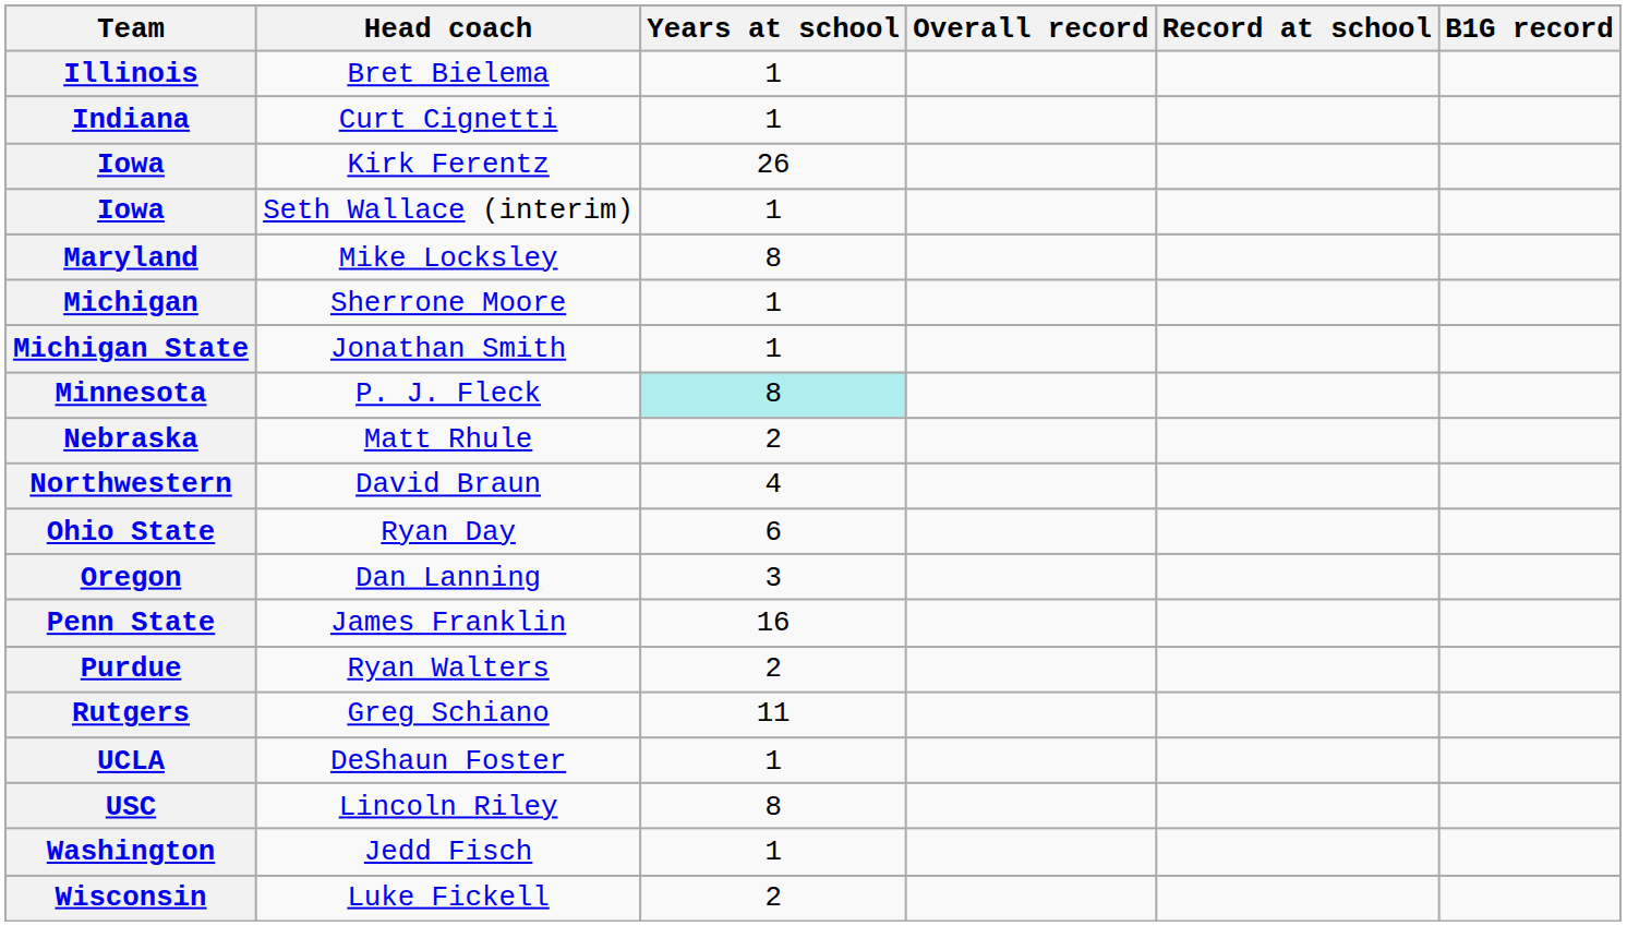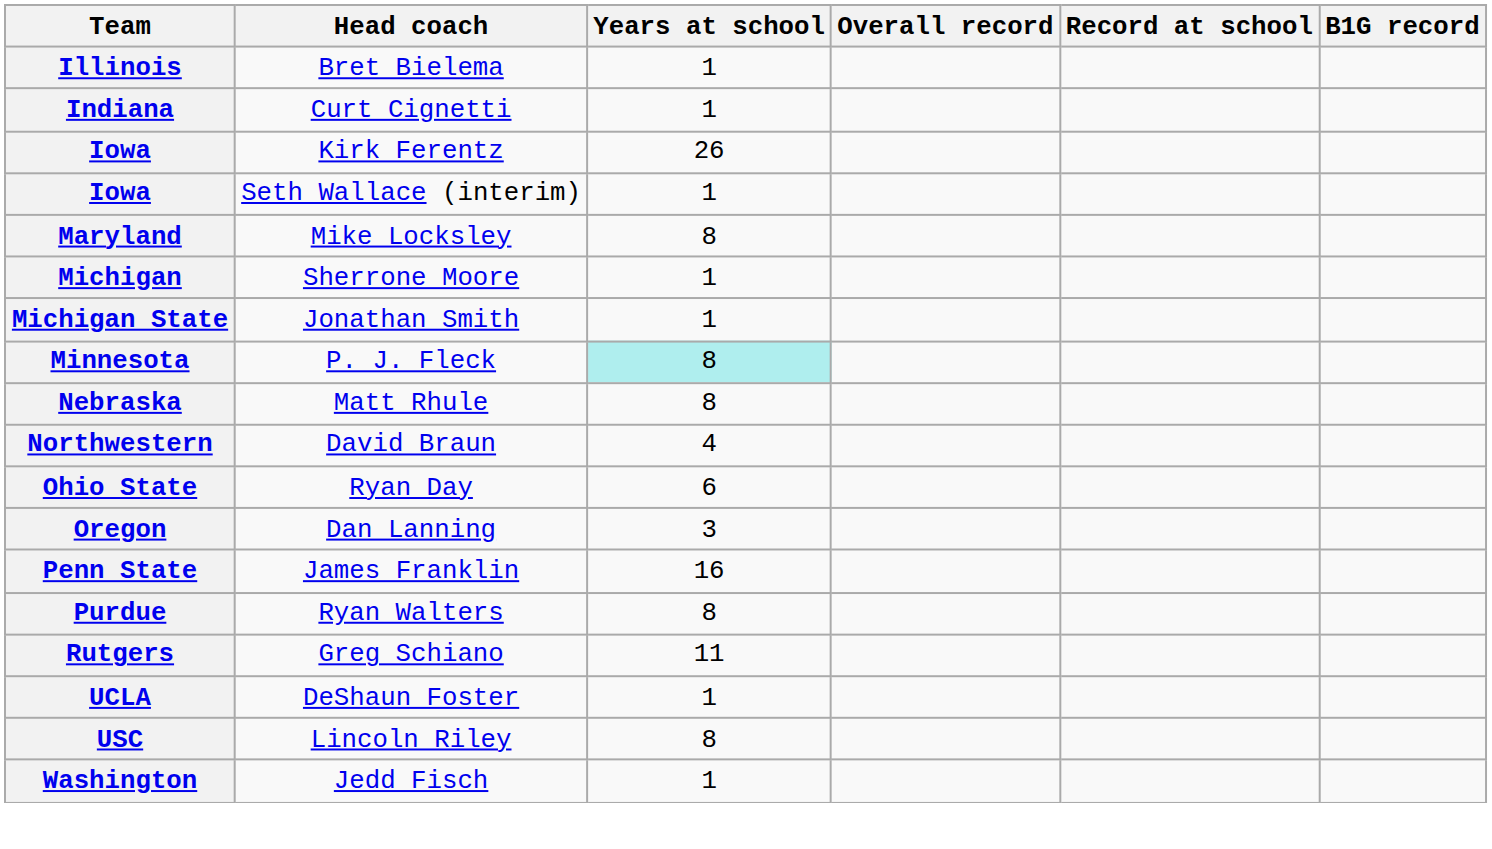Nebraska | Years at school: 2 -> 8
Purdue | Years at school: 2 -> 8
- row: Wisconsin | Luke Fickell | 2
